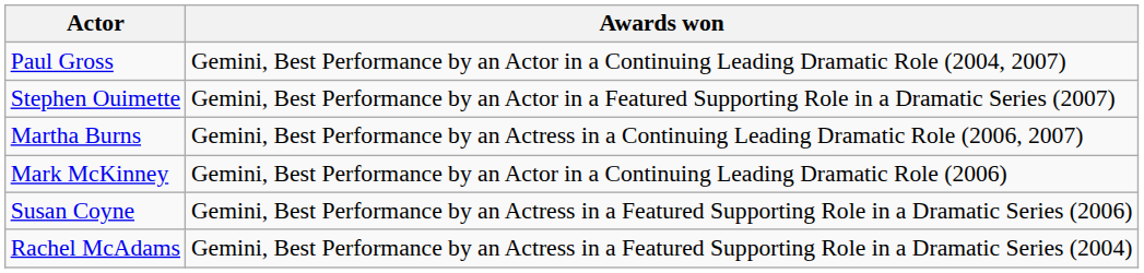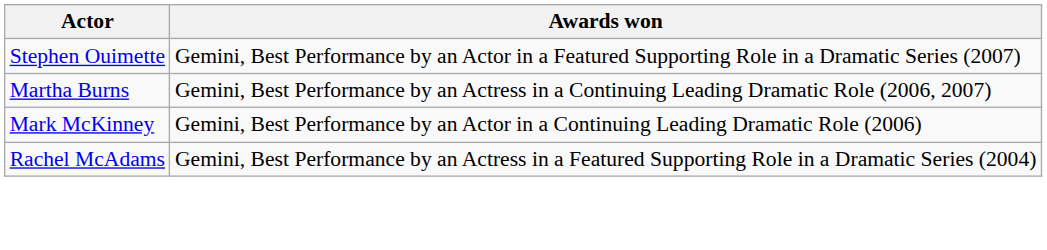- row: Paul Gross | Gemini, Best Performance by an Actor in a Continuing Leading Dramatic Role (2004, 2007)
- row: Susan Coyne | Gemini, Best Performance by an Actress in a Featured Supporting Role in a Dramatic Series (2006)
